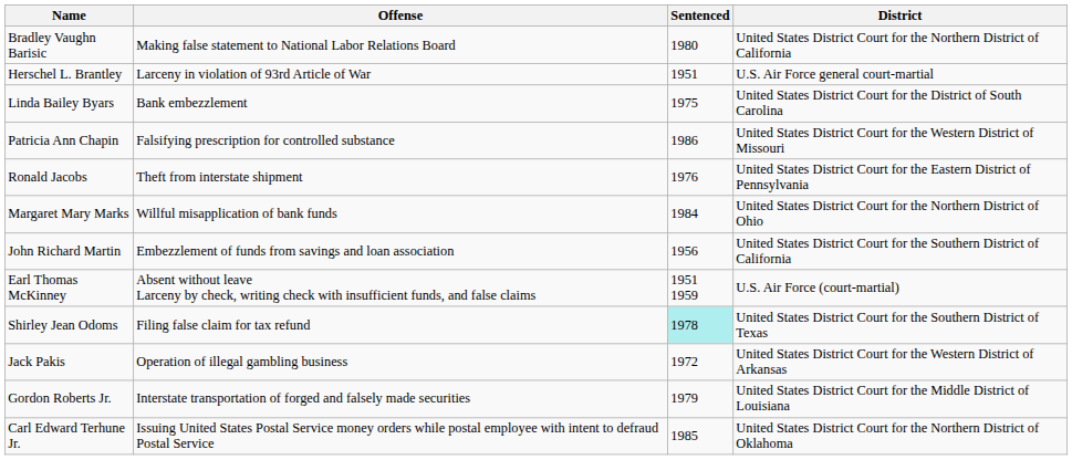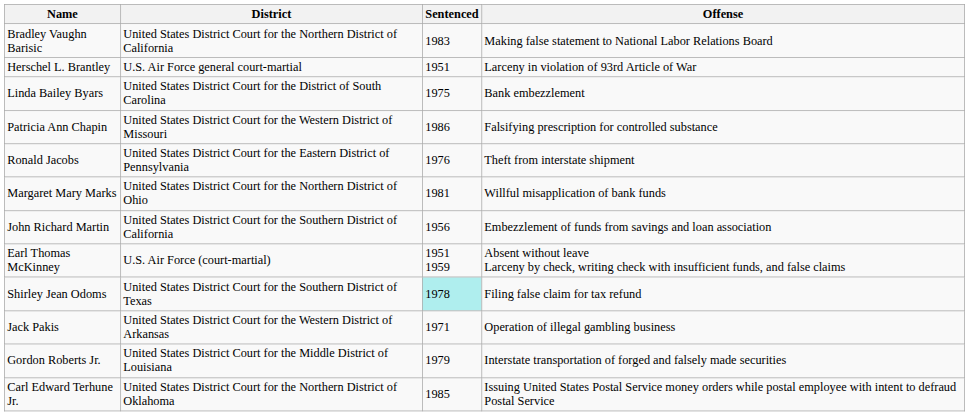columns swapped: District <-> Offense
Bradley Vaughn Barisic | Sentenced: 1980 -> 1983
Margaret Mary Marks | Sentenced: 1984 -> 1981
Jack Pakis | Sentenced: 1972 -> 1971
